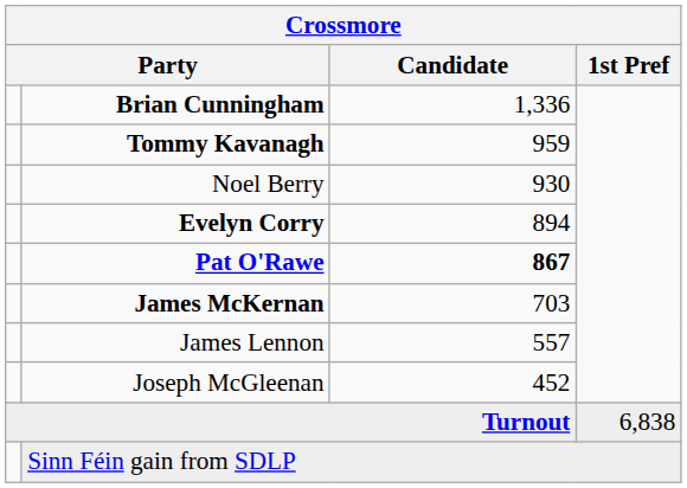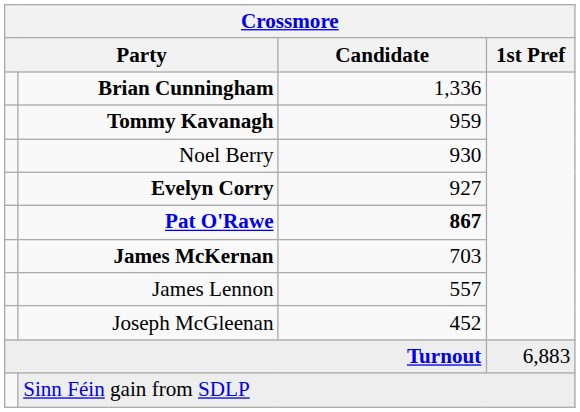Evelyn Corry | Candidate: 894 -> 927
Turnout | 1st Pref: 6,838 -> 6,883
